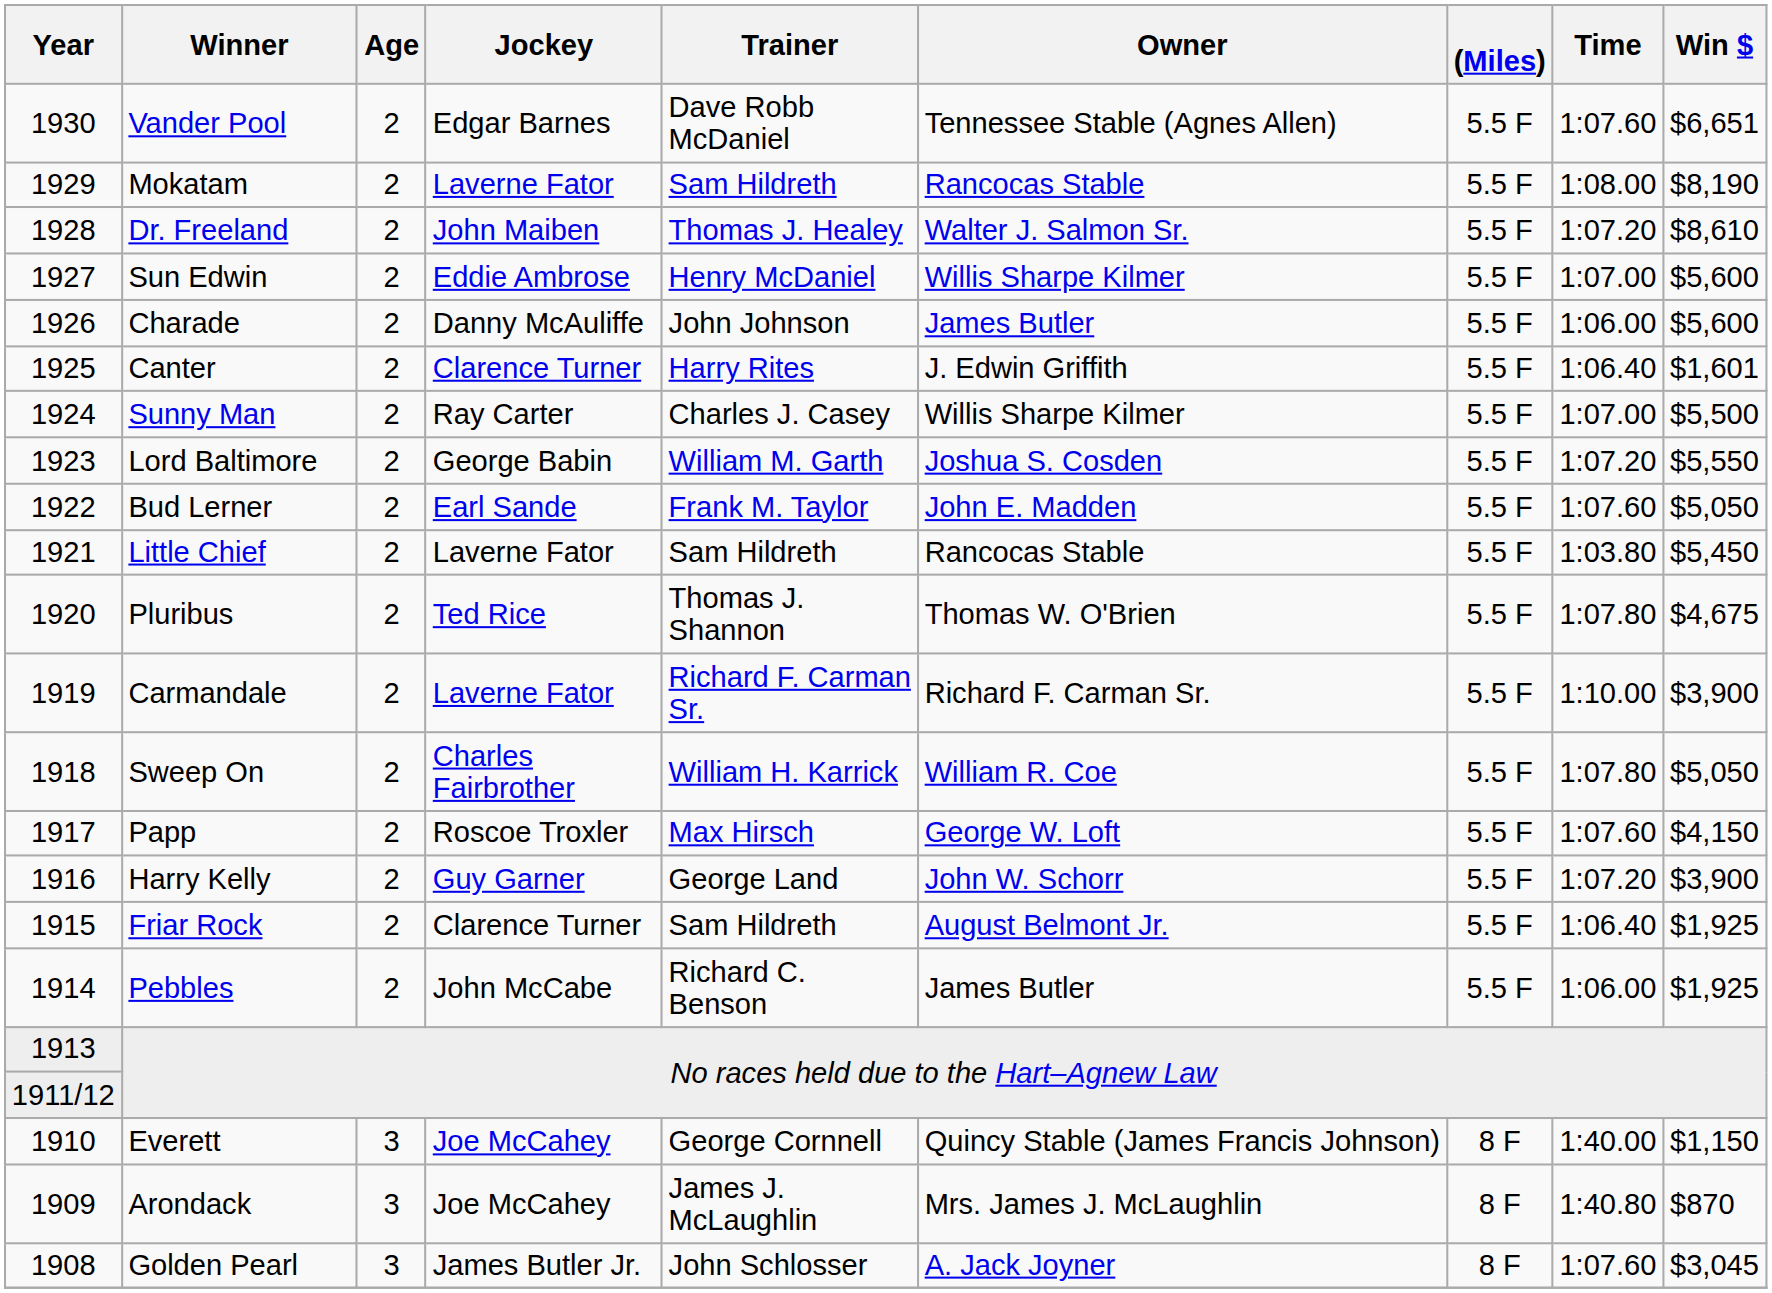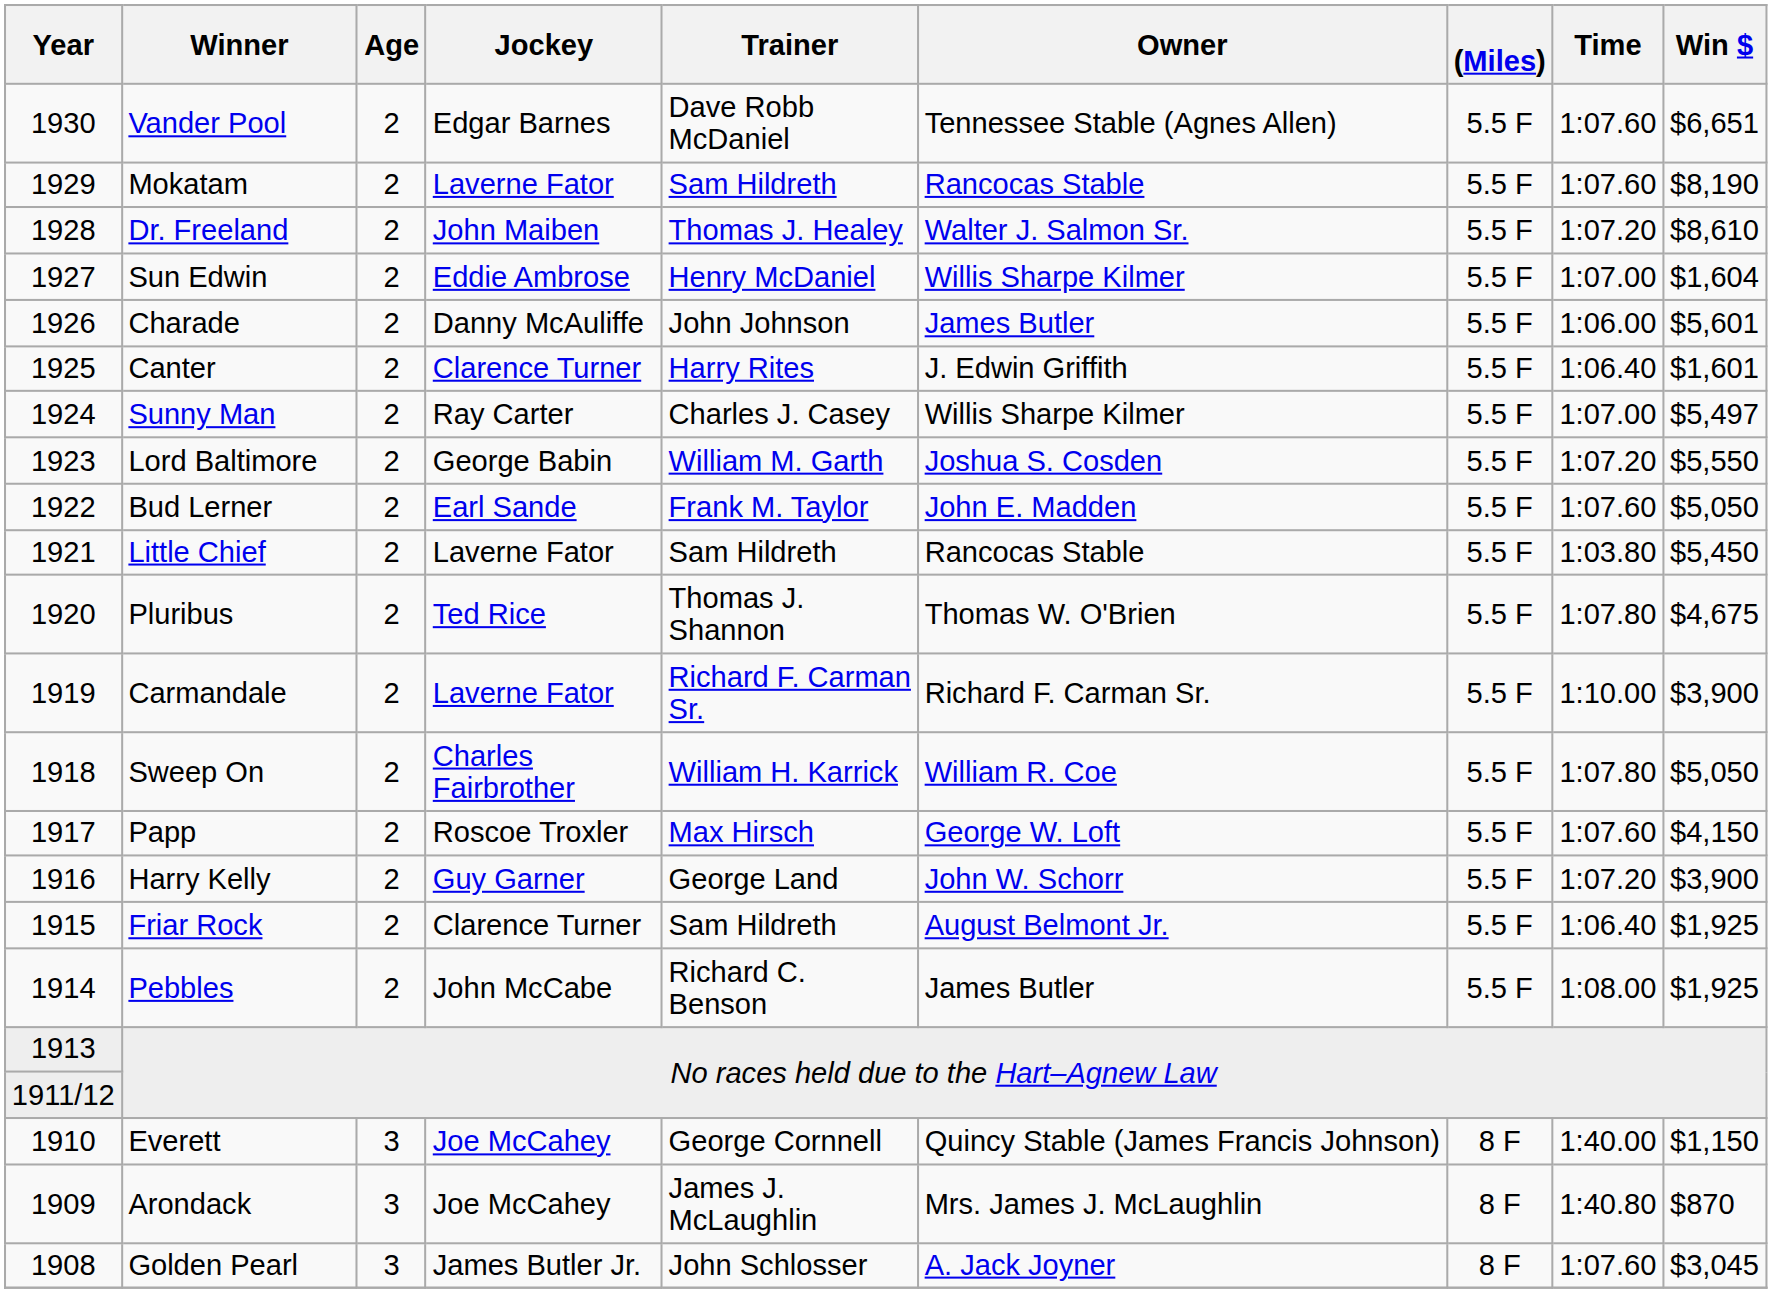Mokatam | Time: 1:08.00 -> 1:07.60
Sun Edwin | Win $: $5,600 -> $1,604
Charade | Win $: $5,600 -> $5,601
Sunny Man | Win $: $5,500 -> $5,497
Pebbles | Time: 1:06.00 -> 1:08.00
